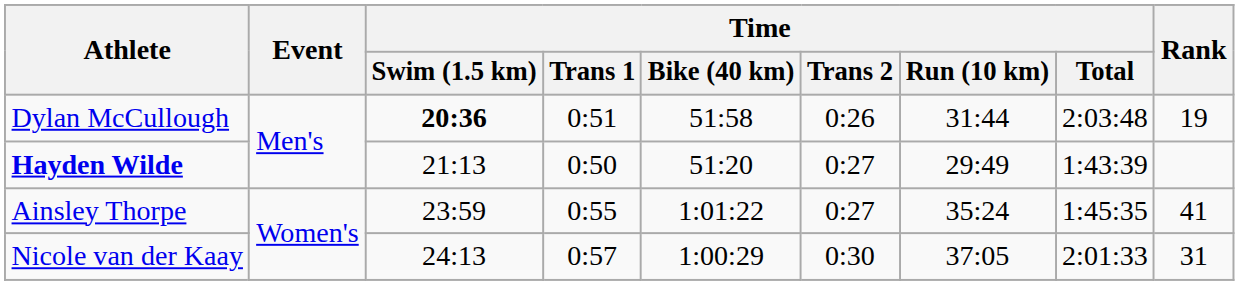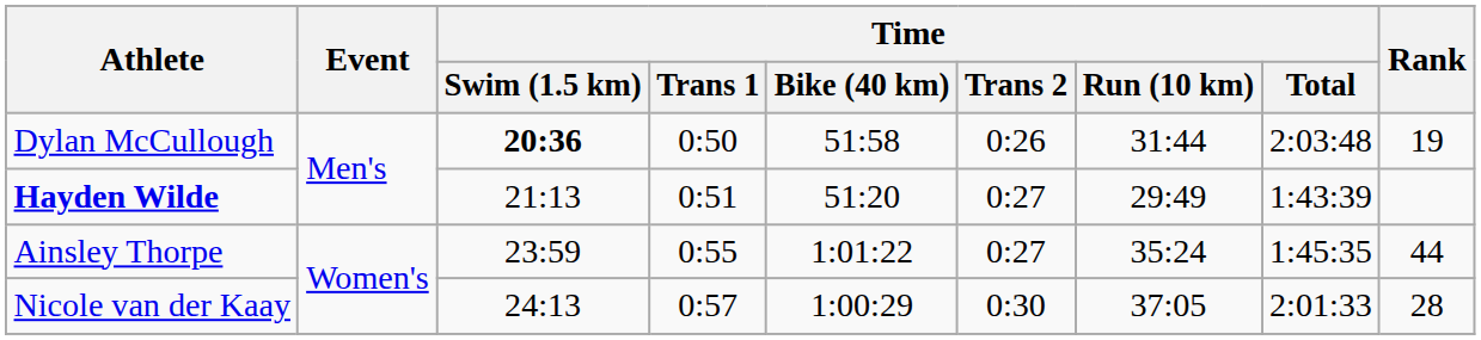Dylan McCullough | Time / Trans 1: 0:51 -> 0:50
Hayden Wilde | Time / Trans 1: 0:50 -> 0:51
Ainsley Thorpe | Rank: 41 -> 44
Nicole van der Kaay | Rank: 31 -> 28
